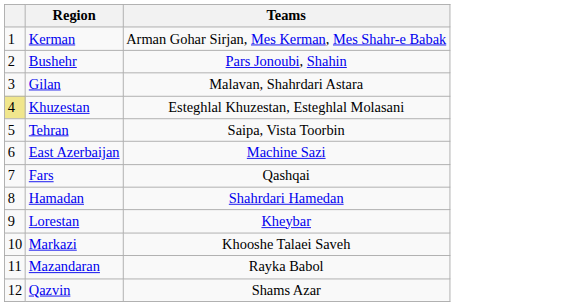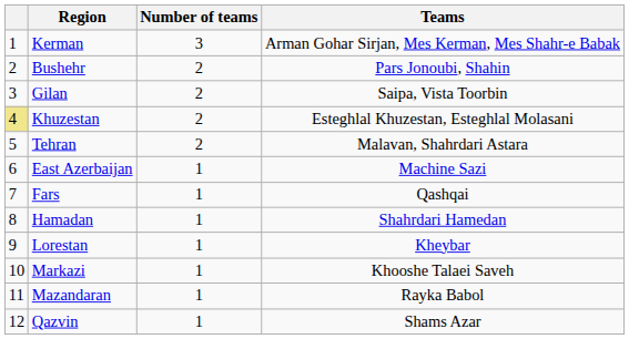+ column: Number of teams | 3 | 2 | 2 | 2 | 2 | 1 | 1 | 1 | 1 | 1 | 1 | 1
Gilan | Teams: Malavan, Shahrdari Astara -> Saipa, Vista Toorbin
Tehran | Teams: Saipa, Vista Toorbin -> Malavan, Shahrdari Astara
